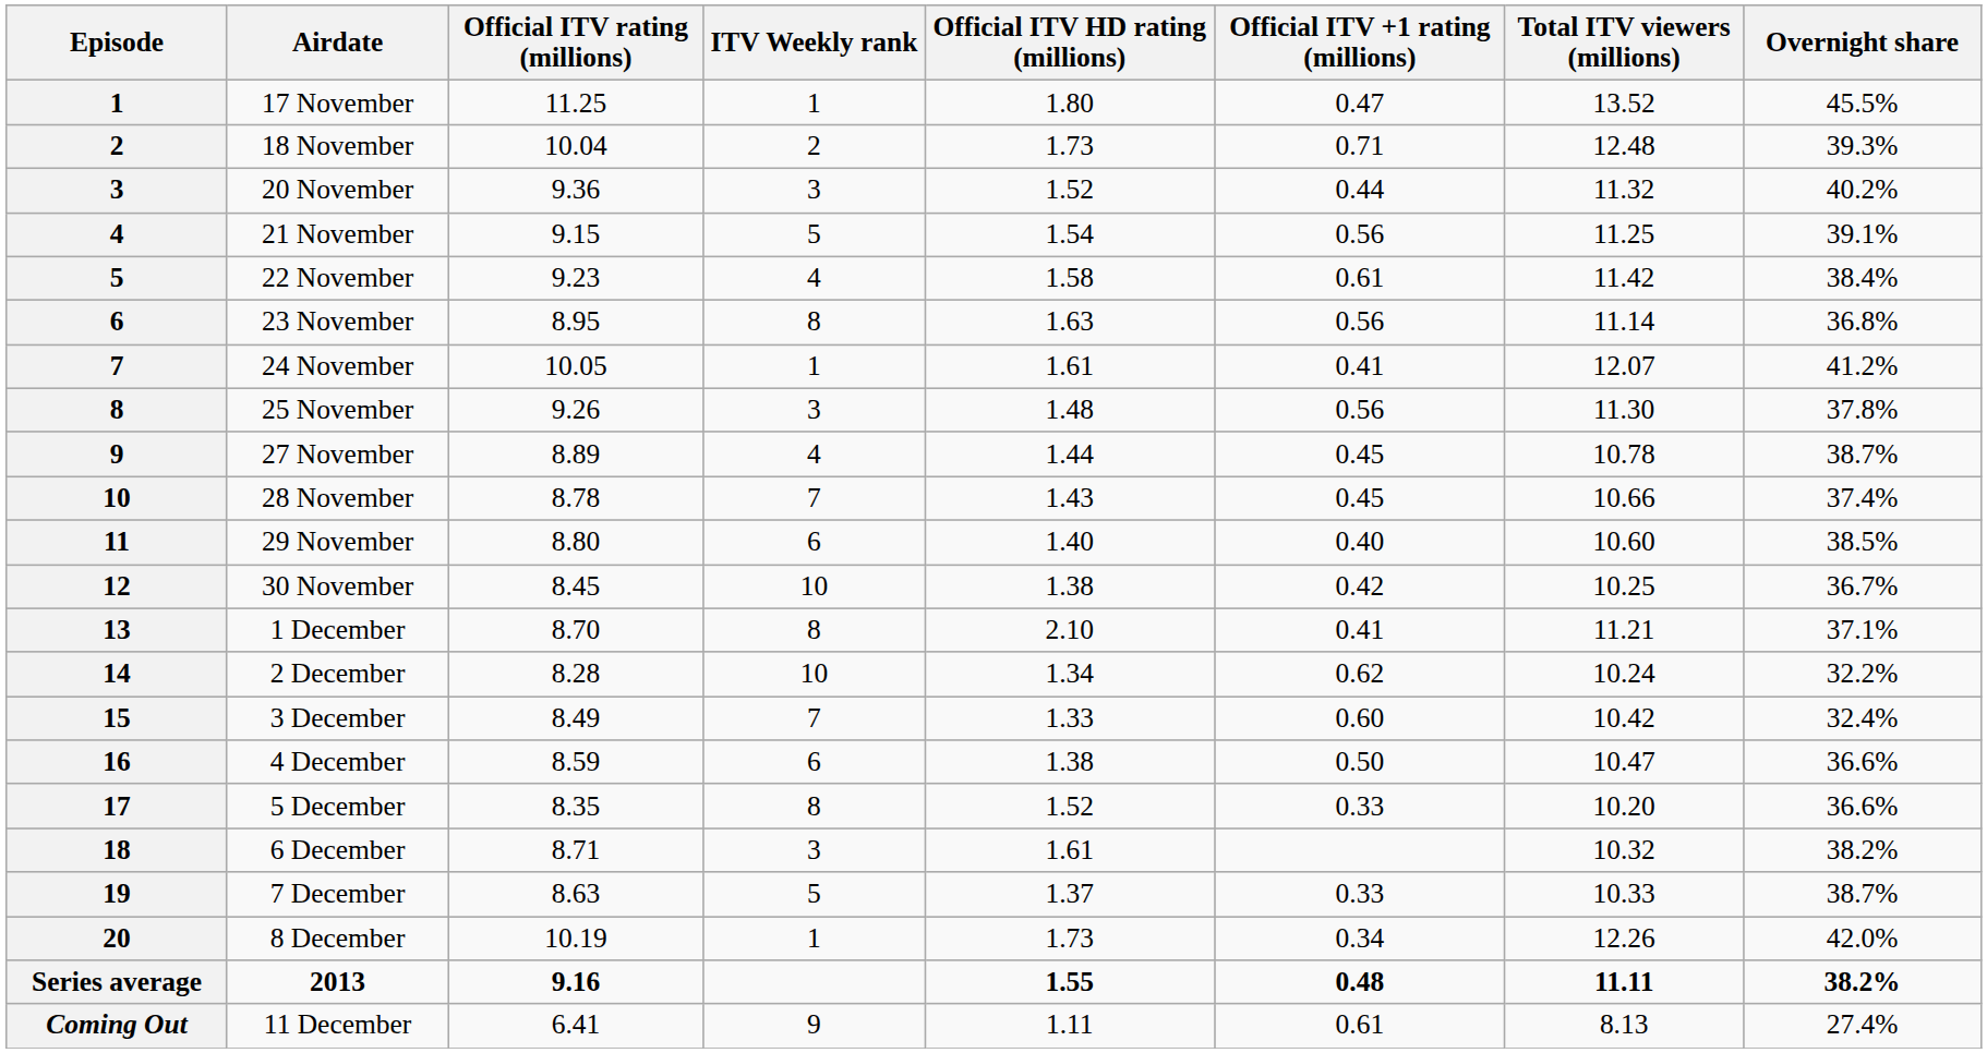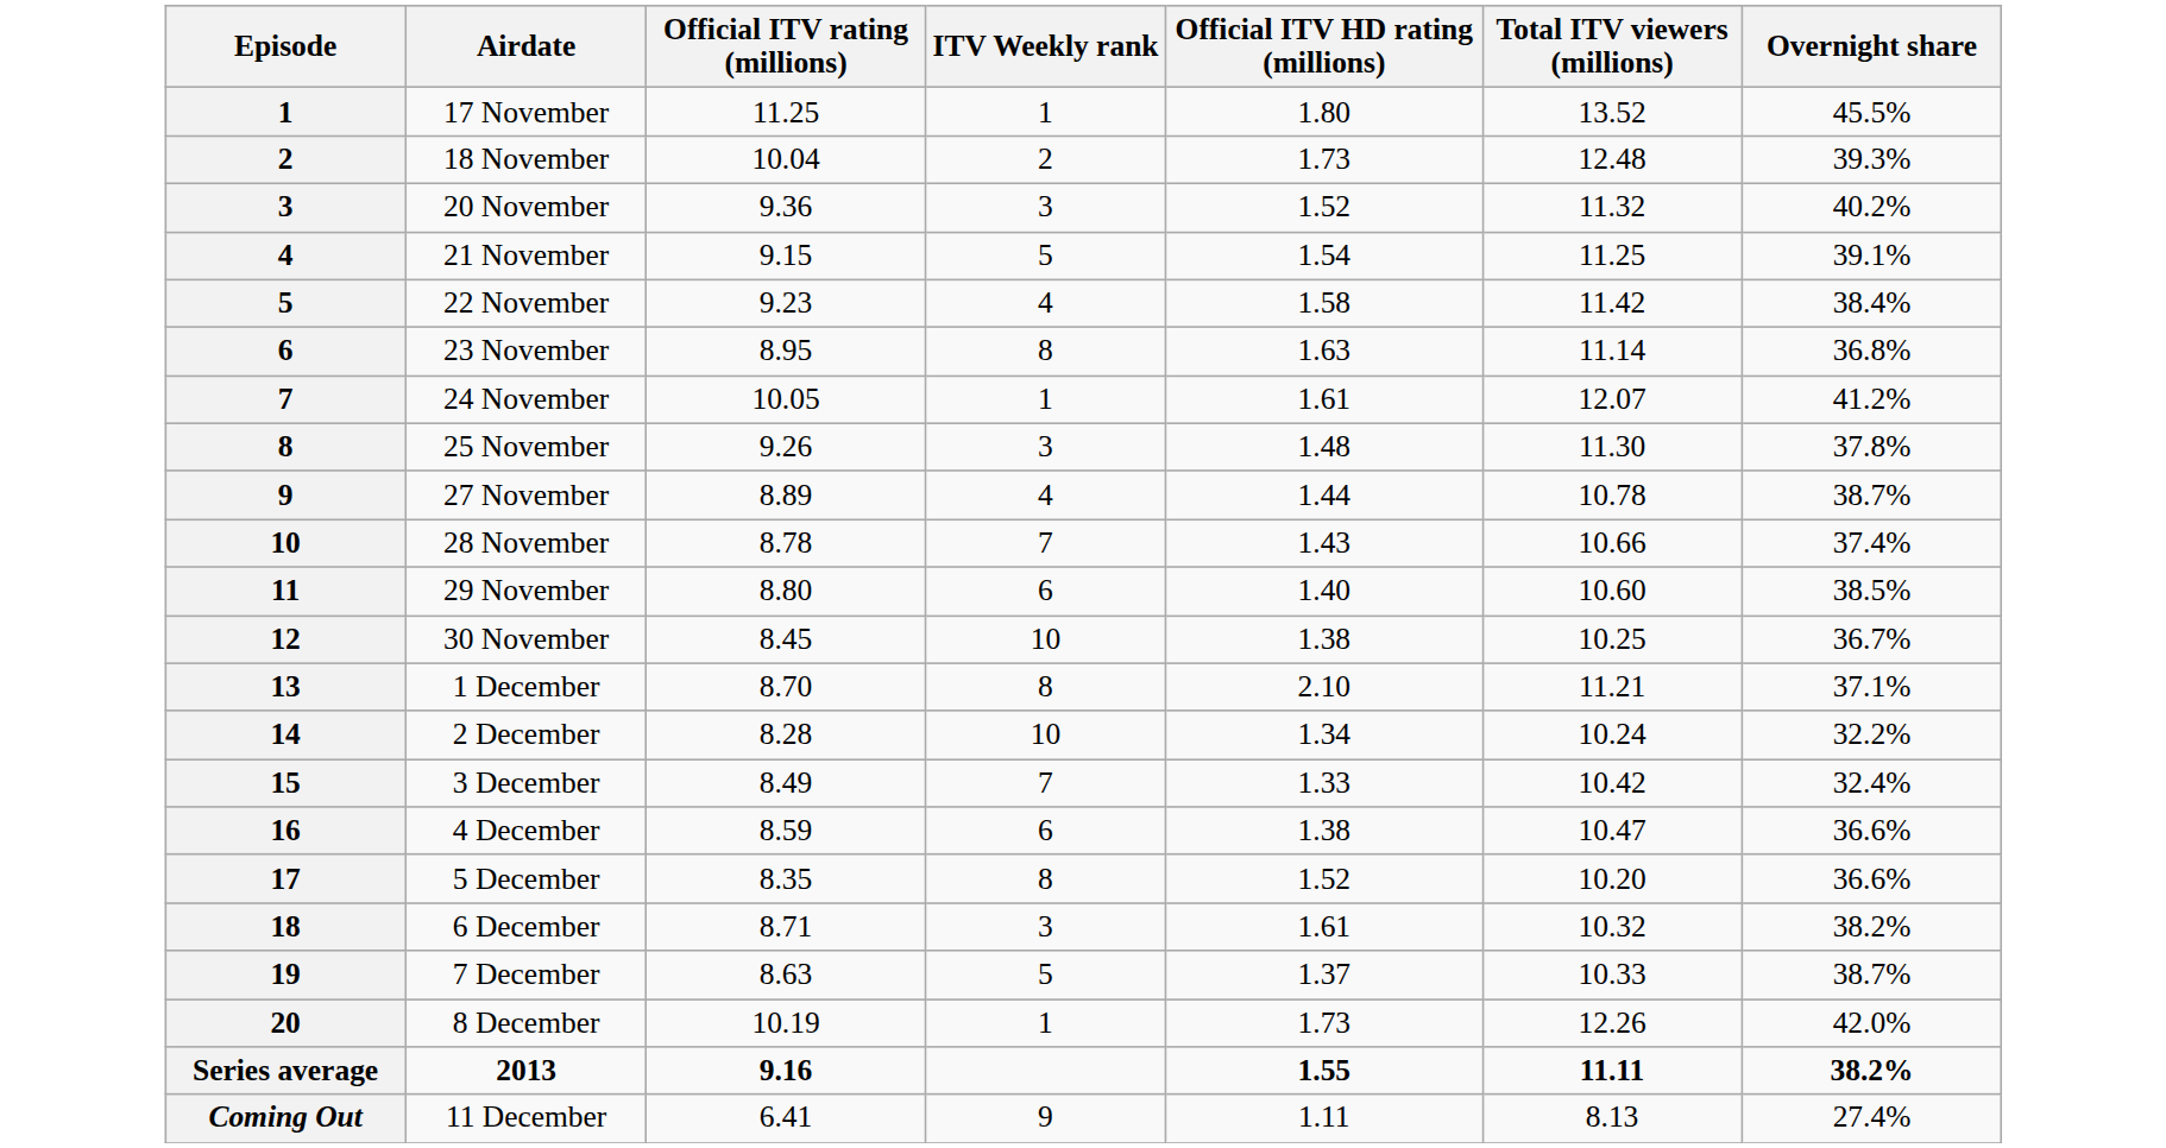- column: Official ITV +1 rating (millions) | 0.47 | 0.71 | 0.44 | 0.56 | 0.61 | 0.56 | 0.41 | 0.56 | 0.45 | 0.45 | 0.40 | 0.42 | 0.41 | 0.62 | 0.60 | 0.50 | 0.33 | 0.33 | 0.34 | 0.48 | 0.61
